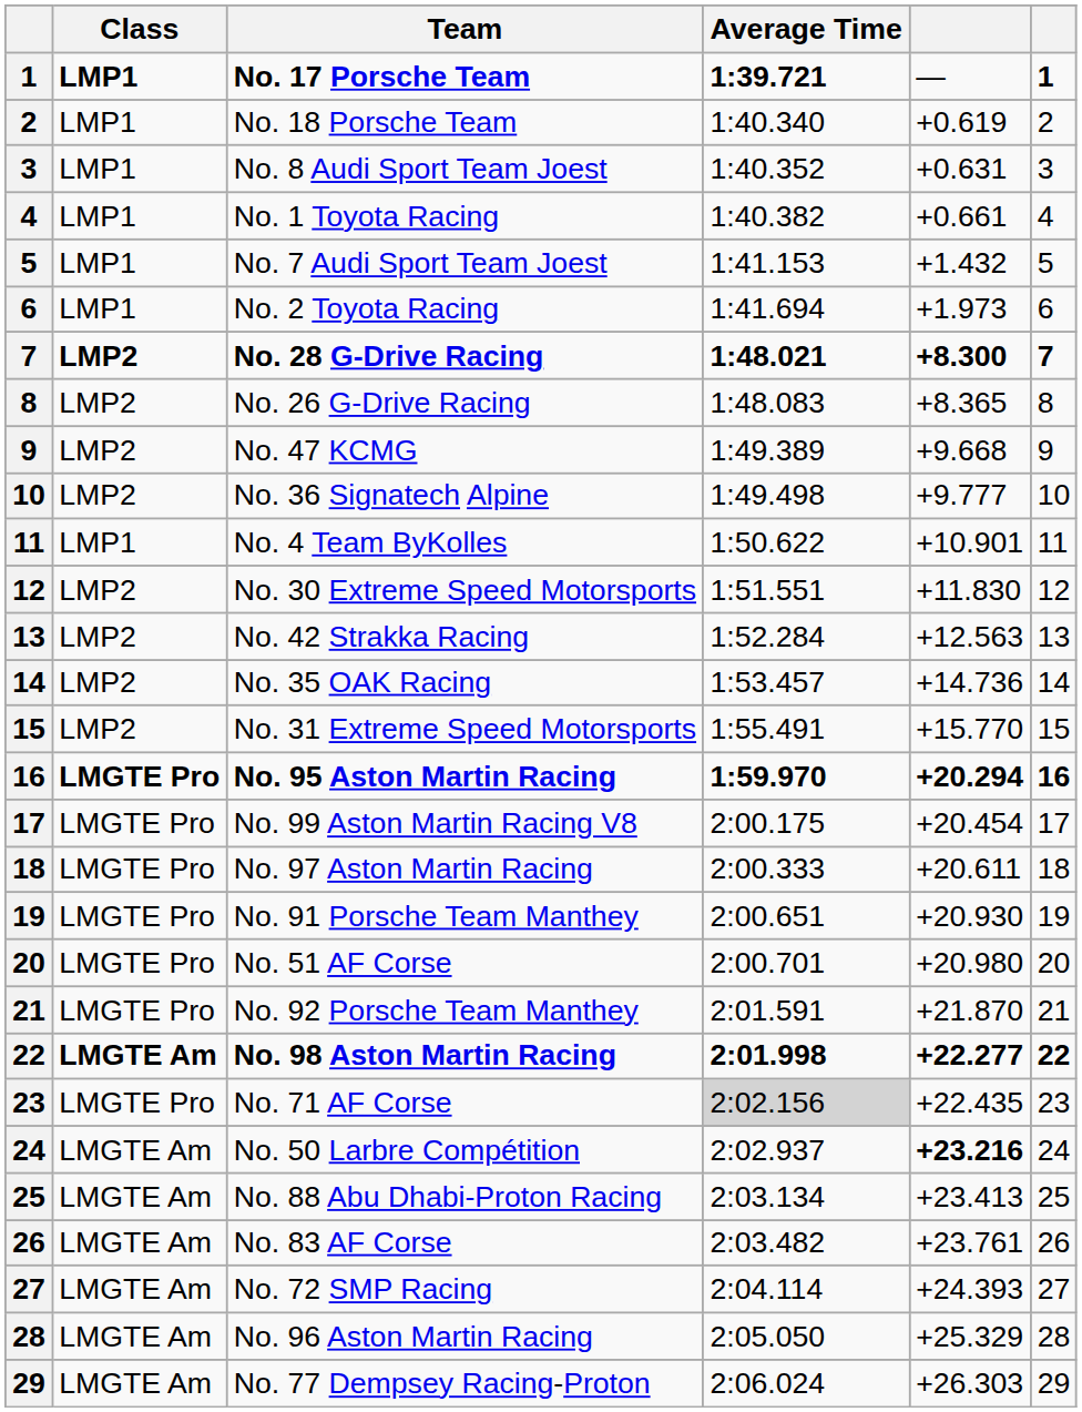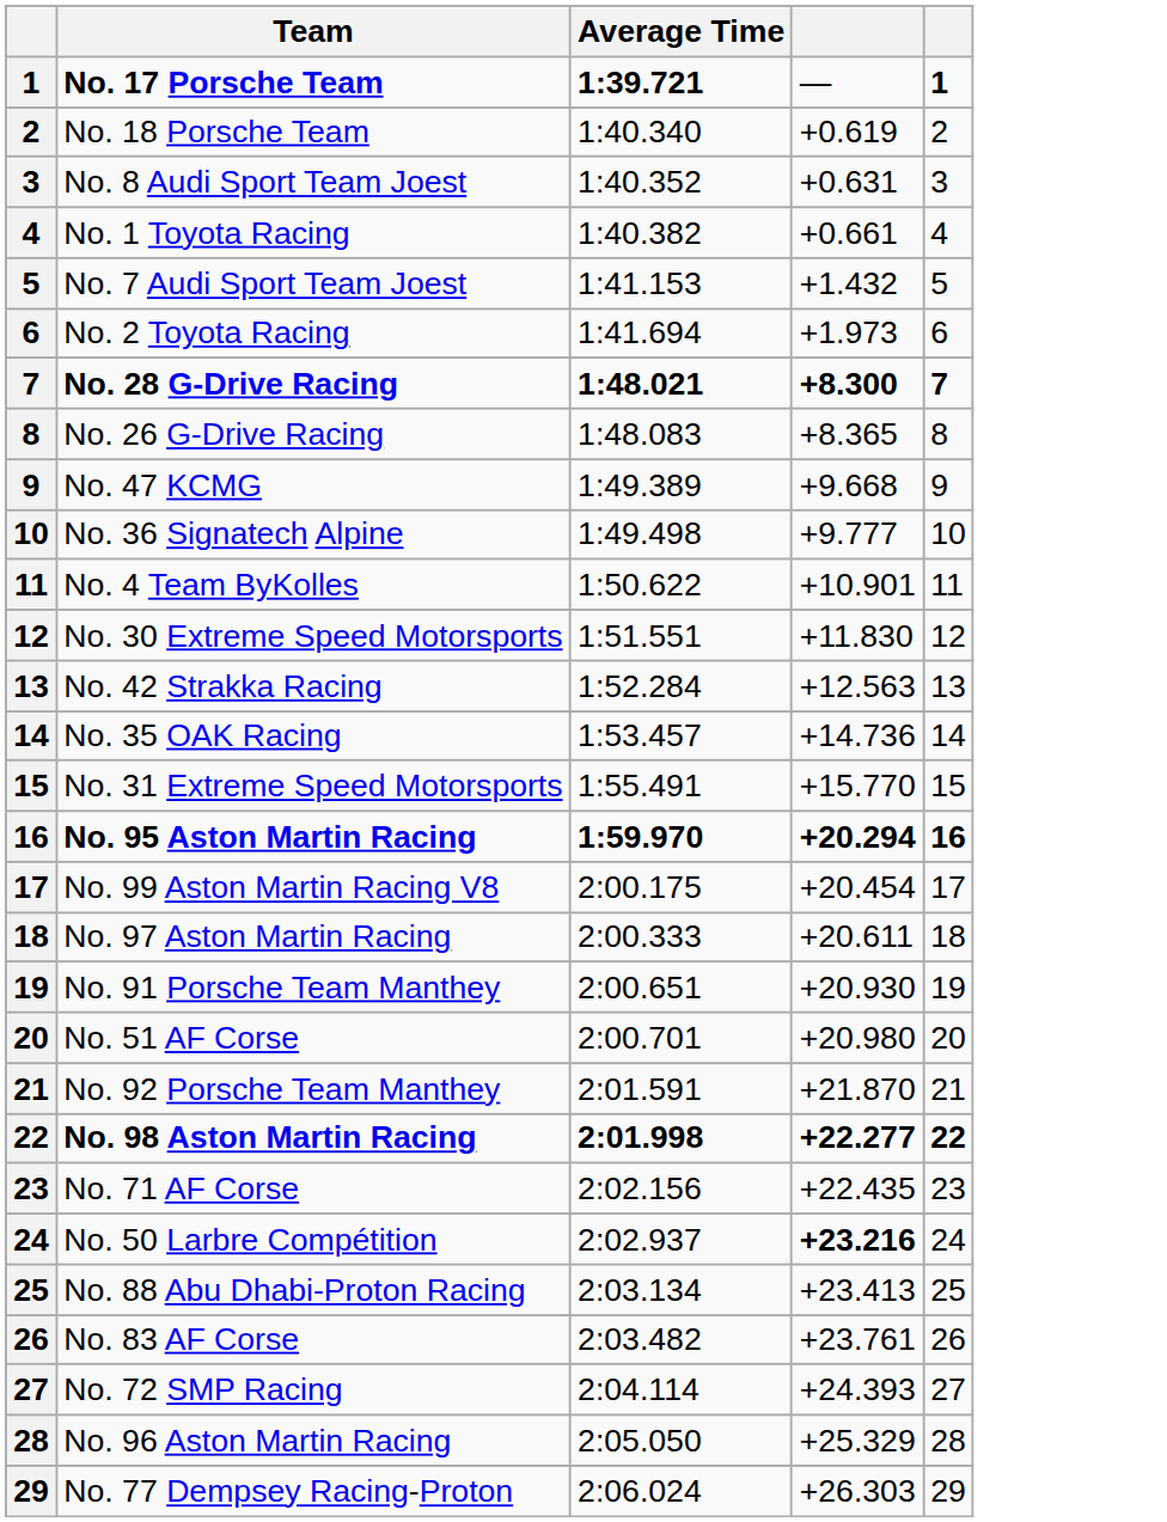- column: Class | LMP1 | LMP1 | LMP1 | LMP1 | LMP1 | LMP1 | LMP2 | LMP2 | LMP2 | LMP2 | LMP1 | LMP2 | LMP2 | LMP2 | LMP2 | LMGTE Pro | LMGTE Pro | LMGTE Pro | LMGTE Pro | LMGTE Pro | LMGTE Pro | LMGTE Am | LMGTE Pro | LMGTE Am | LMGTE Am | LMGTE Am | LMGTE Am | LMGTE Am | LMGTE Am
No. 71 AF Corse | Average Time: lightgrey background -> no background
